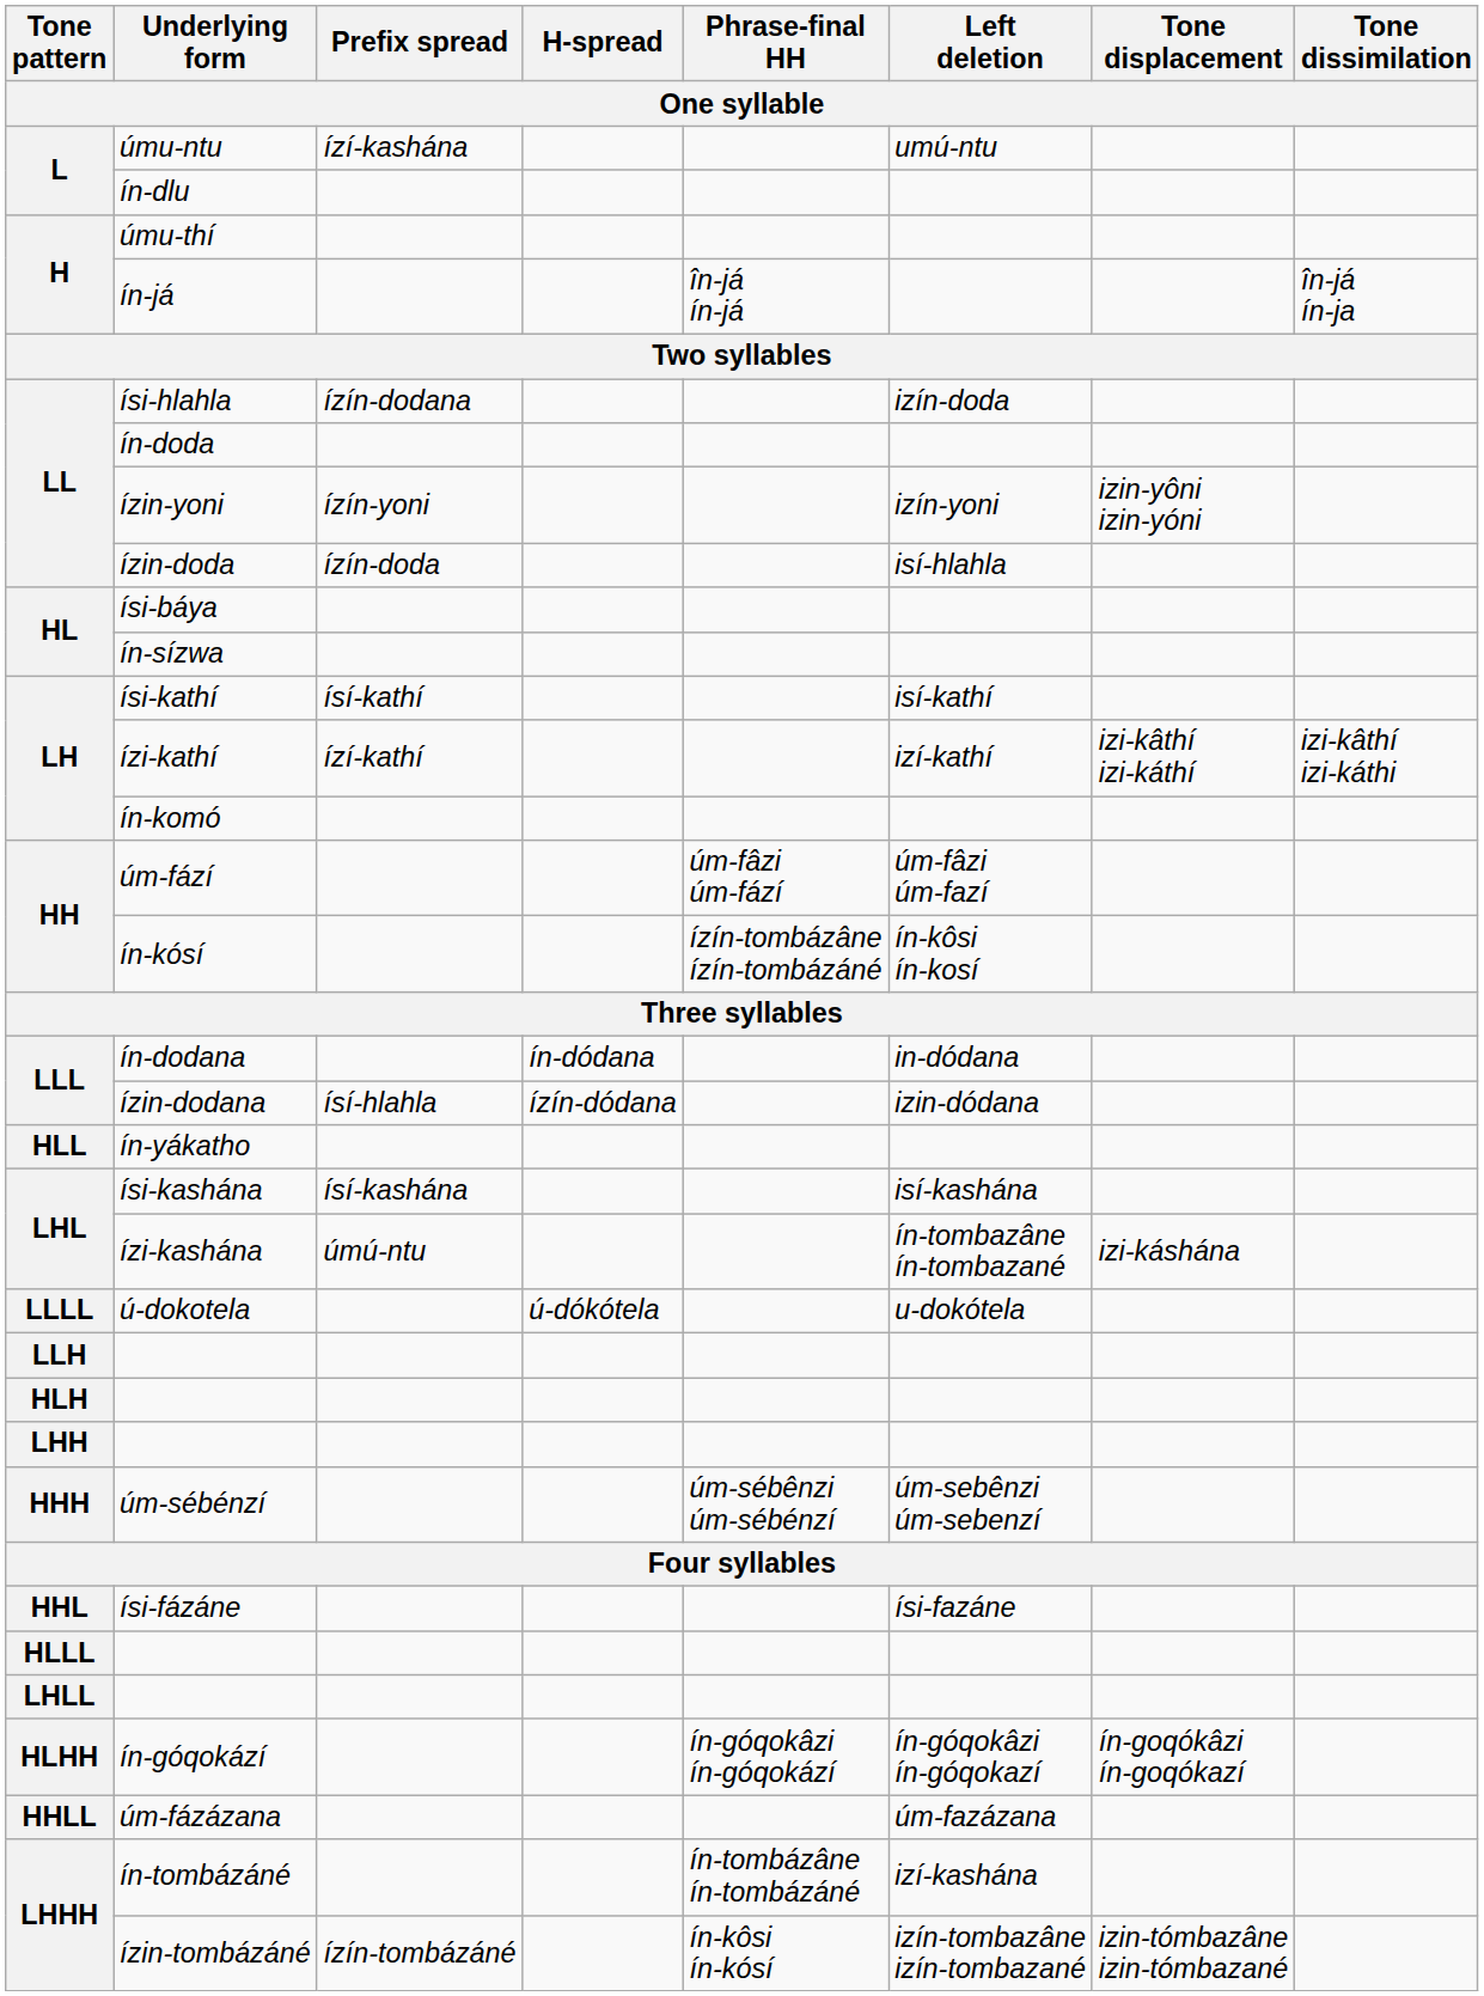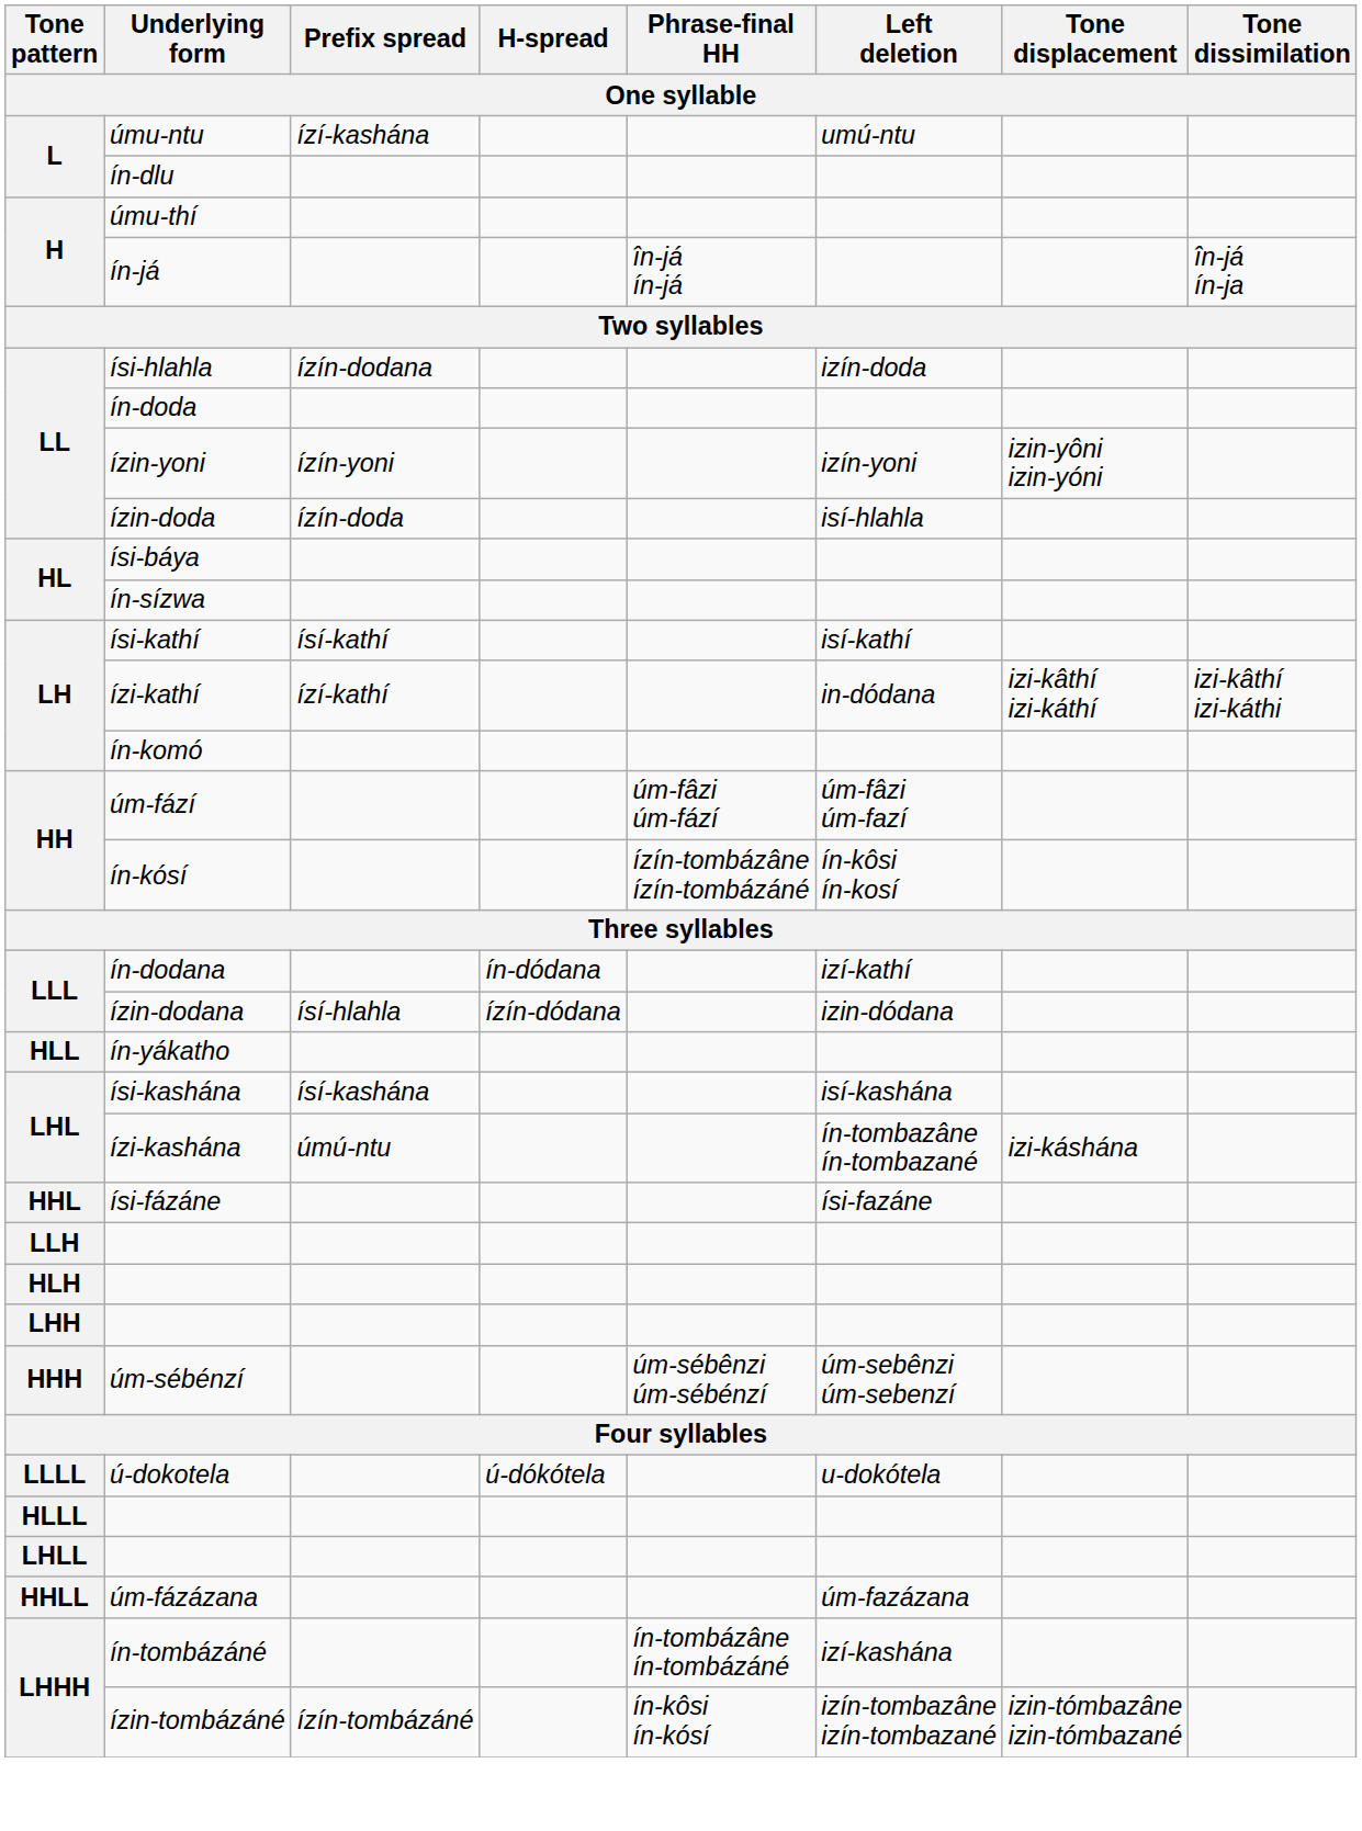ízi-kathí | Left deletion: izí-kathí -> in-dódana
ín-dodana | Left deletion: in-dódana -> izí-kathí
rows swapped: ísi-fázáne <-> ú-dokotela
- row: HLHH | ín-góqokází | ín-góqokâzi ín-góqokází | ín-góqokâzi ín-góqokazí | ín-goqókâzi ín-goqókazí
